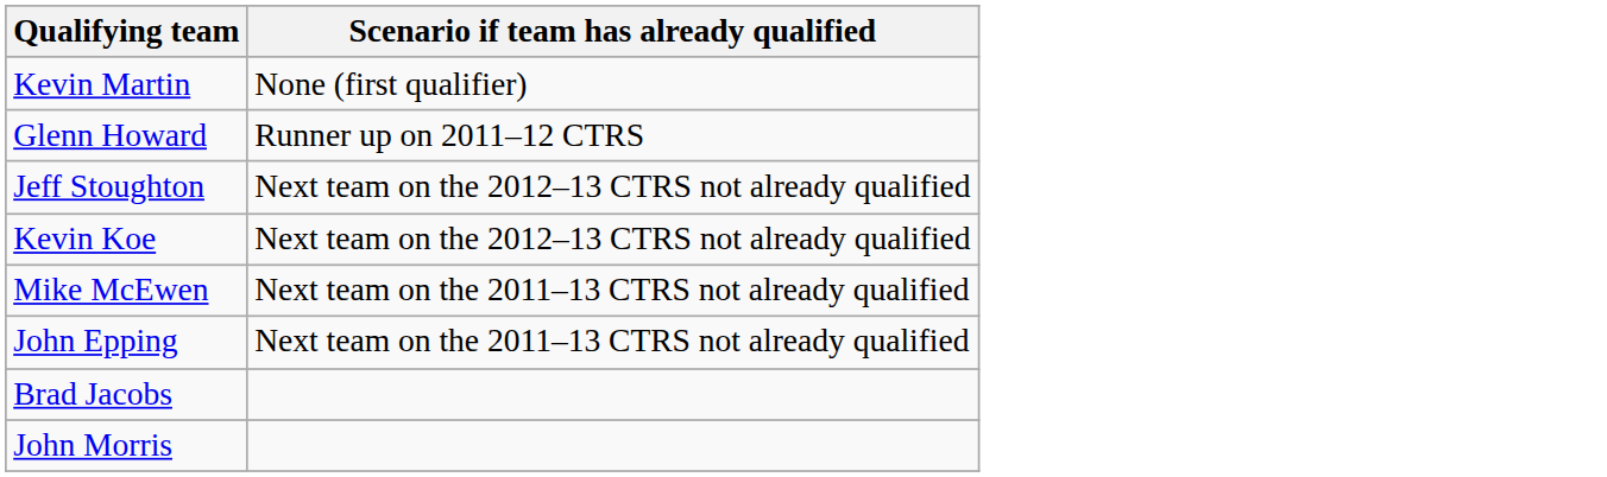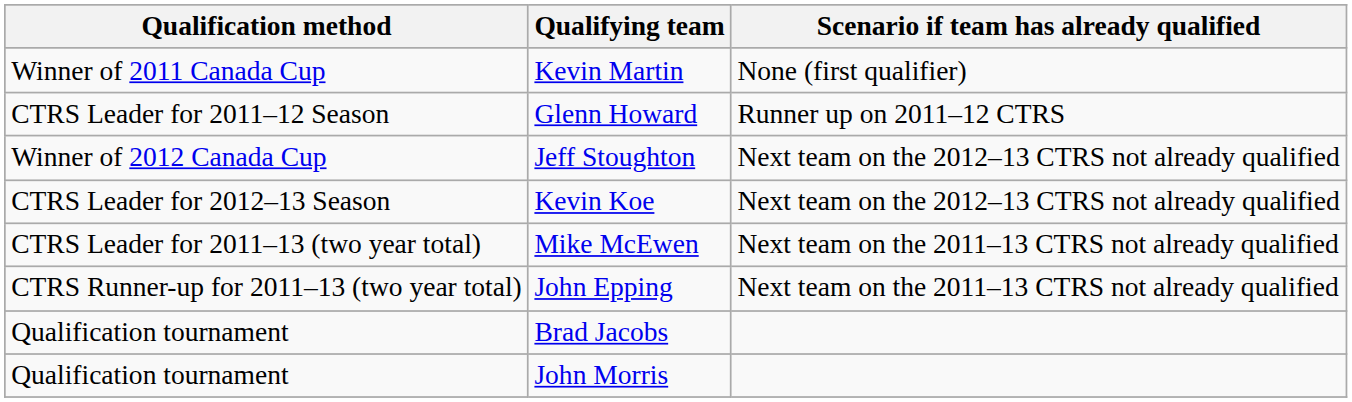+ column: Qualification method | Winner of 2011 Canada Cup | CTRS Leader for 2011–12 Season | Winner of 2012 Canada Cup | CTRS Leader for 2012–13 Season | CTRS Leader for 2011–13 (two year total) | CTRS Runner-up for 2011–13 (two year total) | Qualification tournament | Qualification tournament
